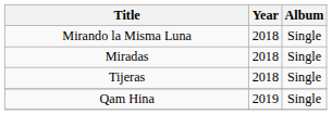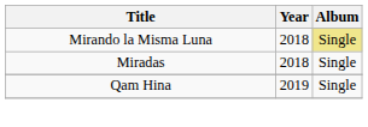Mirando la Misma Luna | Album: no background -> khaki background
- row: Tijeras | 2018 | Single
